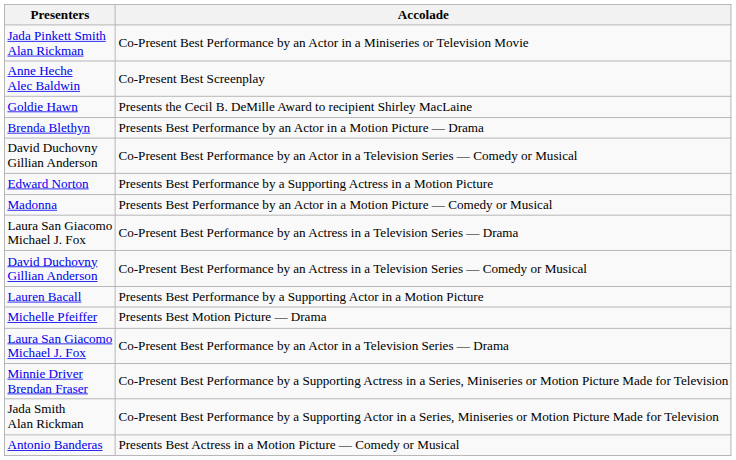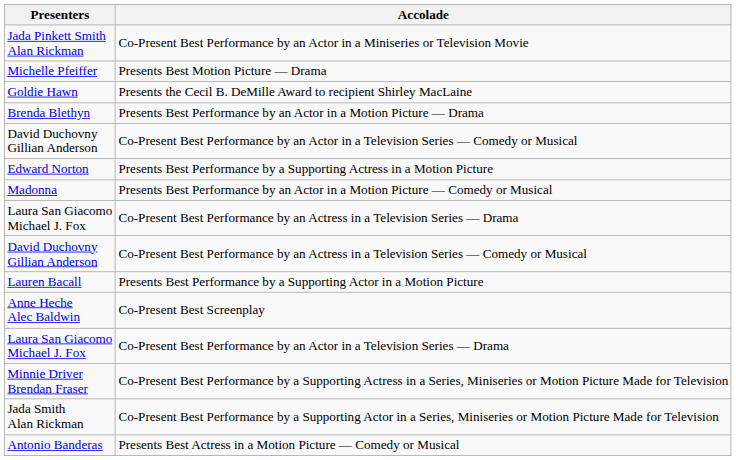rows swapped: Presents Best Motion Picture — Drama <-> Co-Present Best Screenplay
